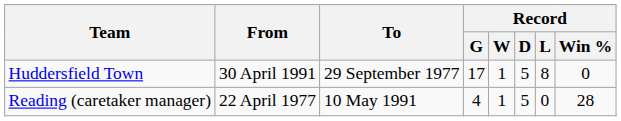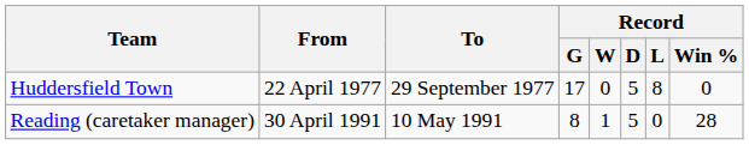Huddersfield Town | From: 30 April 1991 -> 22 April 1977
Huddersfield Town | Record / W: 1 -> 0
Reading (caretaker manager) | From: 22 April 1977 -> 30 April 1991
Reading (caretaker manager) | Record / G: 4 -> 8
